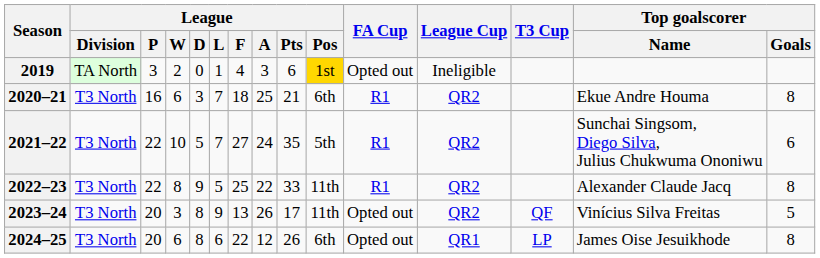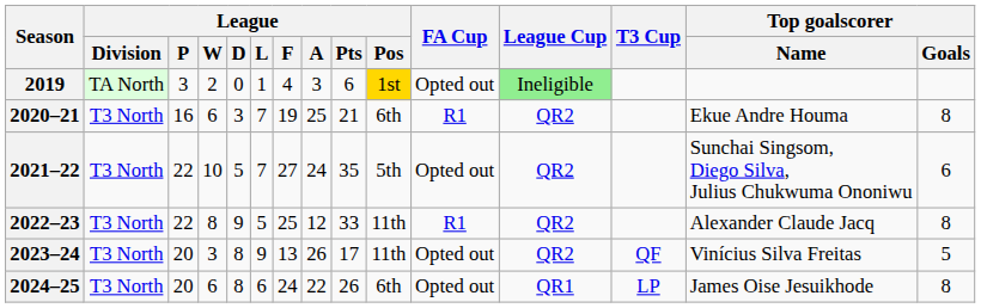2019 | League Cup: no background -> lightgreen background
2020–21 | League / F: 18 -> 19
2021–22 | FA Cup: R1 -> Opted out
2022–23 | League / A: 22 -> 12
2024–25 | League / F: 22 -> 24
2024–25 | League / A: 12 -> 22
